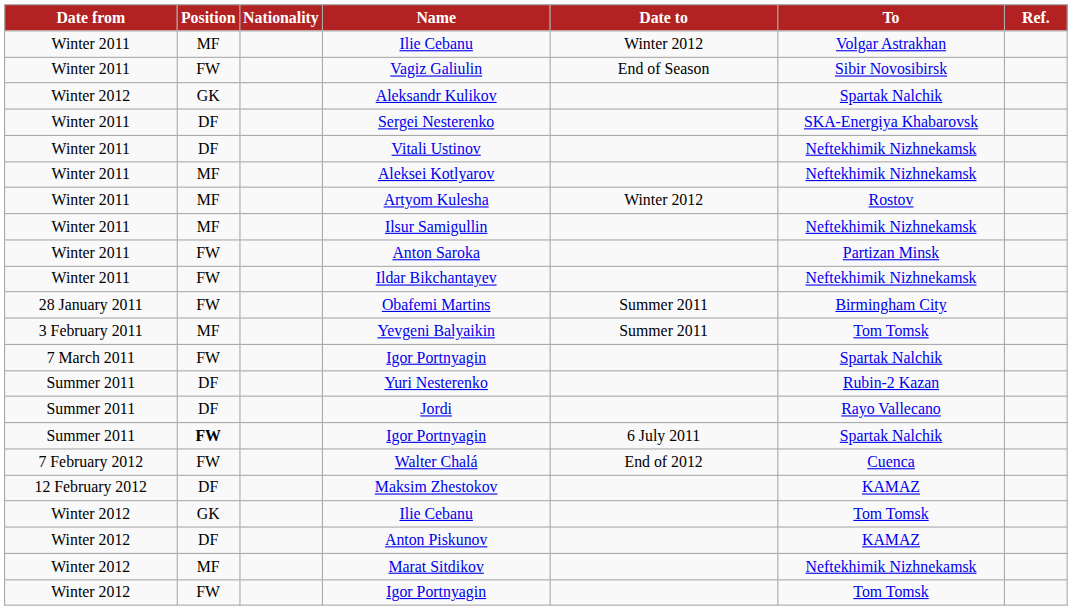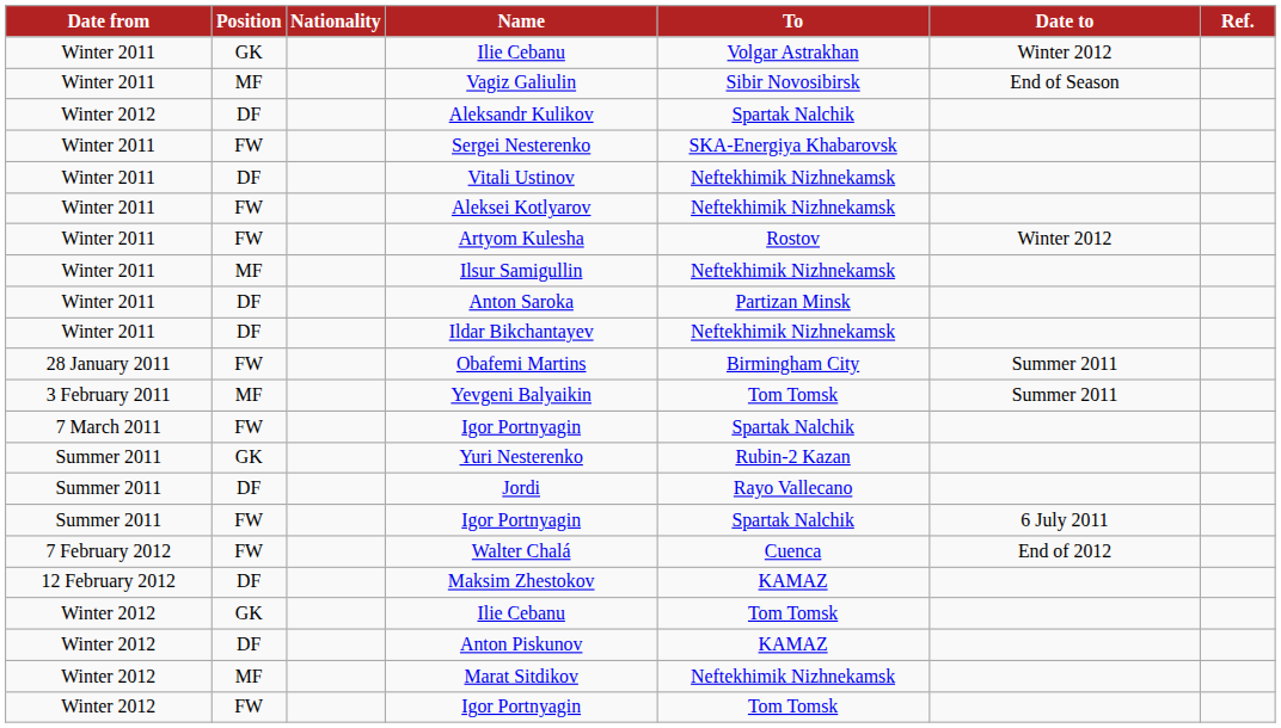columns swapped: To <-> Date to
Winter 2011 / Ilie Cebanu | Position: MF -> GK
Vagiz Galiulin | Position: FW -> MF
Aleksandr Kulikov | Position: GK -> DF
Sergei Nesterenko | Position: DF -> FW
Aleksei Kotlyarov | Position: MF -> FW
Artyom Kulesha | Position: MF -> FW
Anton Saroka | Position: FW -> DF
Ildar Bikchantayev | Position: FW -> DF
Yuri Nesterenko | Position: DF -> GK
Summer 2011 / Igor Portnyagin | Position: bold -> normal
